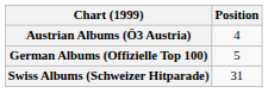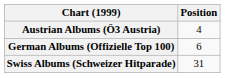German Albums (Offizielle Top 100) | Position: 5 -> 6
